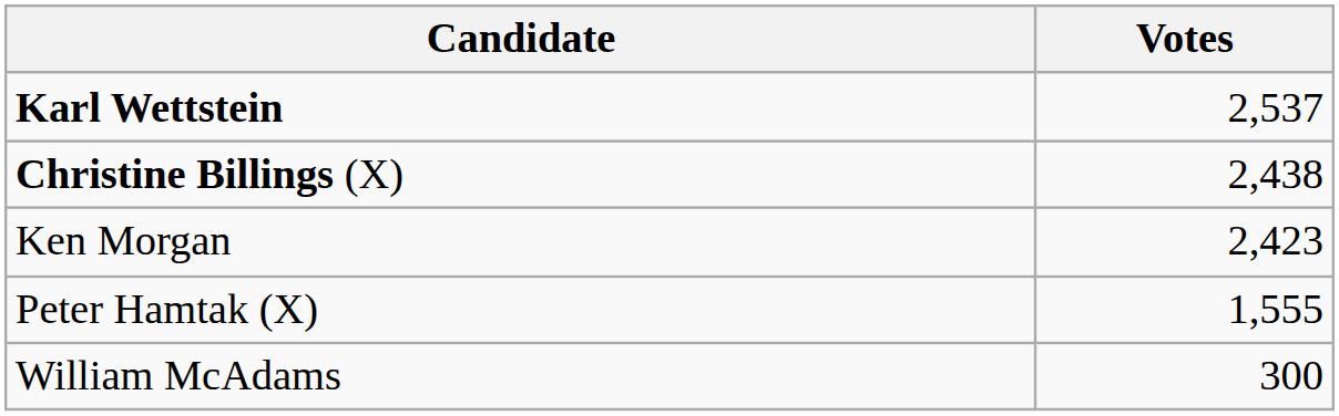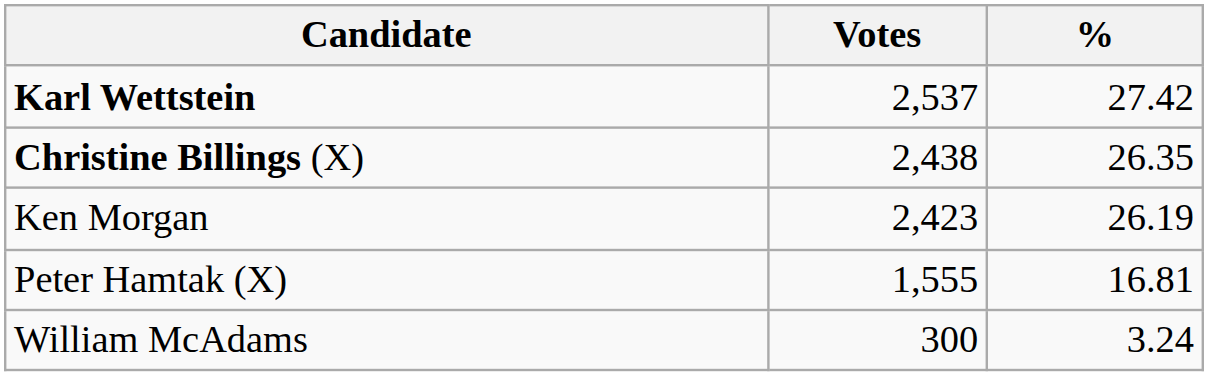+ column: % | 27.42 | 26.35 | 26.19 | 16.81 | 3.24
